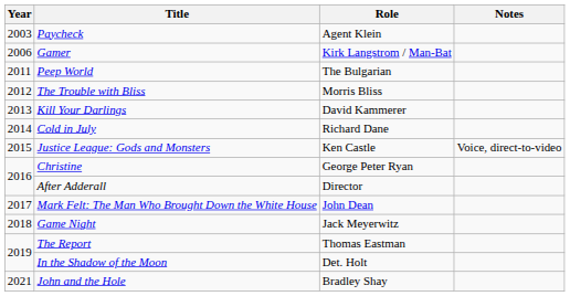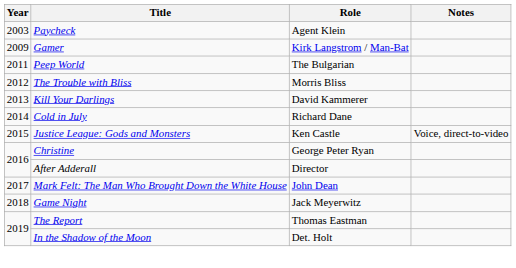Gamer | Year: 2006 -> 2009
- row: 2021 | John and the Hole | Bradley Shay
